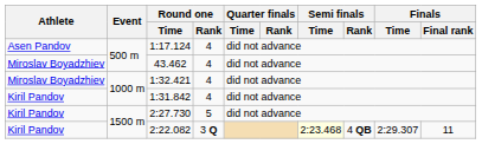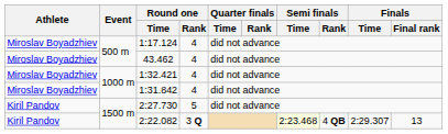1:17.124 | Athlete: Asen Pandov -> Miroslav Boyadzhiev
1:31.842 | Athlete: Kiril Pandov -> Miroslav Boyadzhiev
2:22.082 | Finals / Final rank: 11 -> 13
